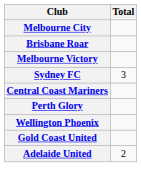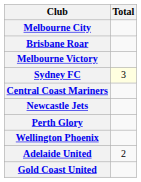Sydney FC | Total: no background -> lightyellow background
+ row: Newcastle Jets
rows swapped: Adelaide United <-> Gold Coast United
